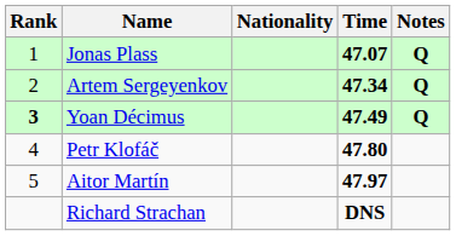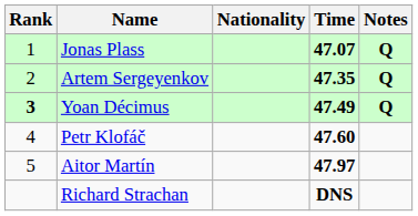Artem Sergeyenkov | Time: 47.34 -> 47.35
Petr Klofáč | Time: 47.80 -> 47.60
